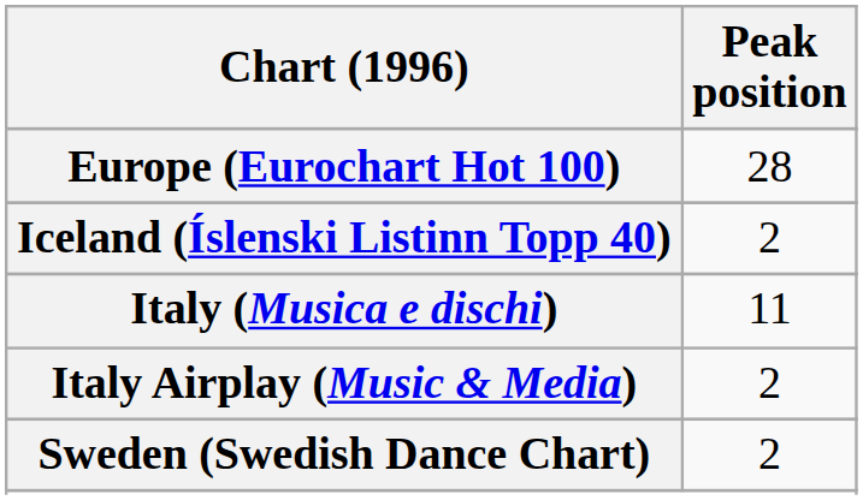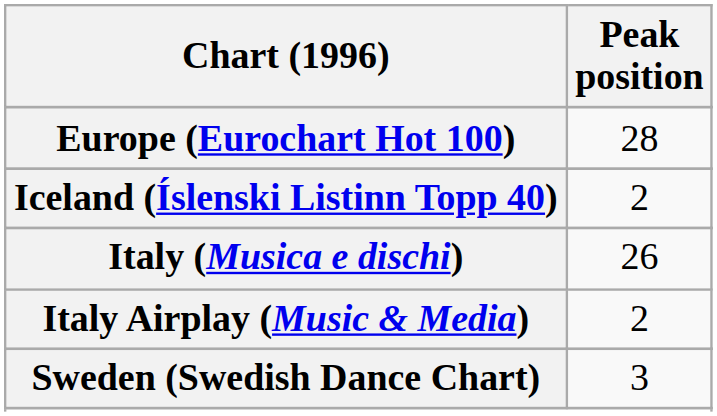Italy (Musica e dischi) | Peak position: 11 -> 26
Sweden (Swedish Dance Chart) | Peak position: 2 -> 3
